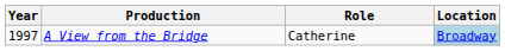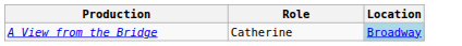- column: Year | 1997
